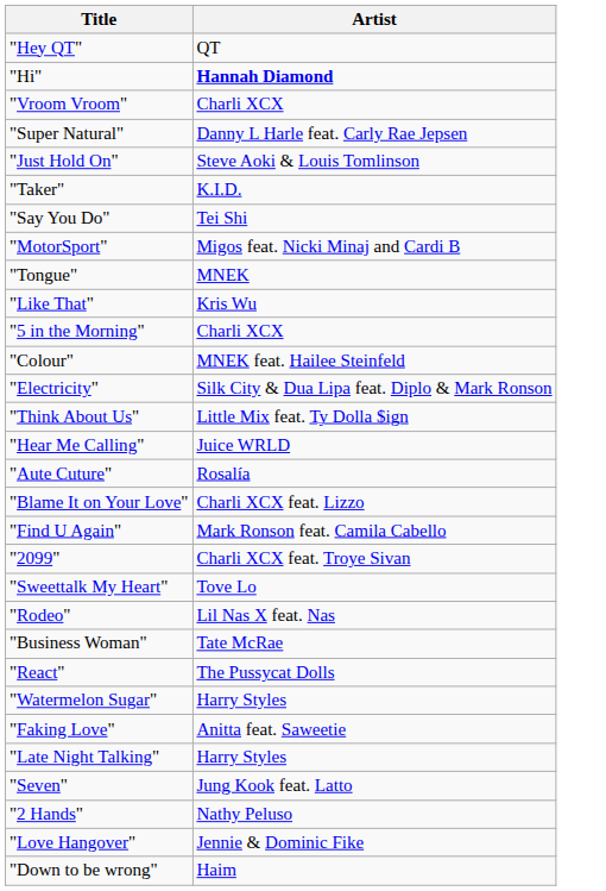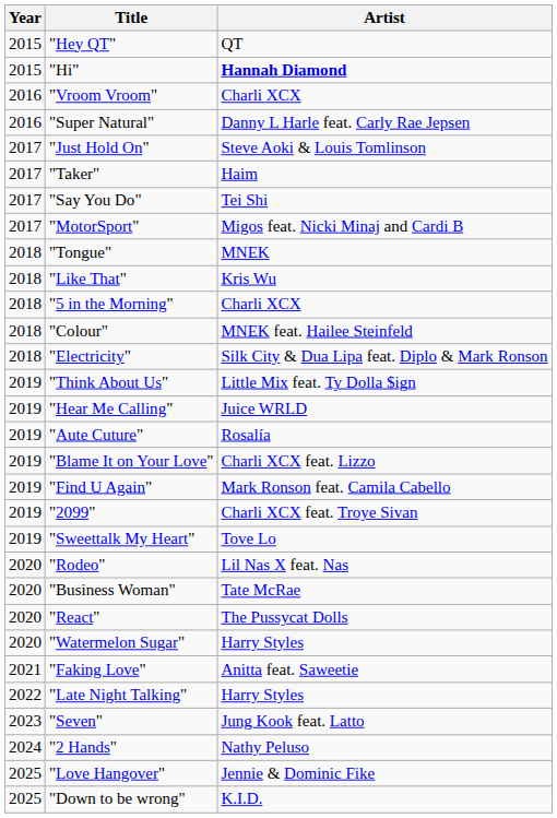+ column: Year | 2015 | 2015 | 2016 | 2016 | 2017 | 2017 | 2017 | 2017 | 2018 | 2018 | 2018 | 2018 | 2018 | 2019 | 2019 | 2019 | 2019 | 2019 | 2019 | 2019 | 2020 | 2020 | 2020 | 2020 | 2021 | 2022 | 2023 | 2024 | 2025 | 2025
"Taker" | Artist: K.I.D. -> Haim
"Down to be wrong" | Artist: Haim -> K.I.D.
